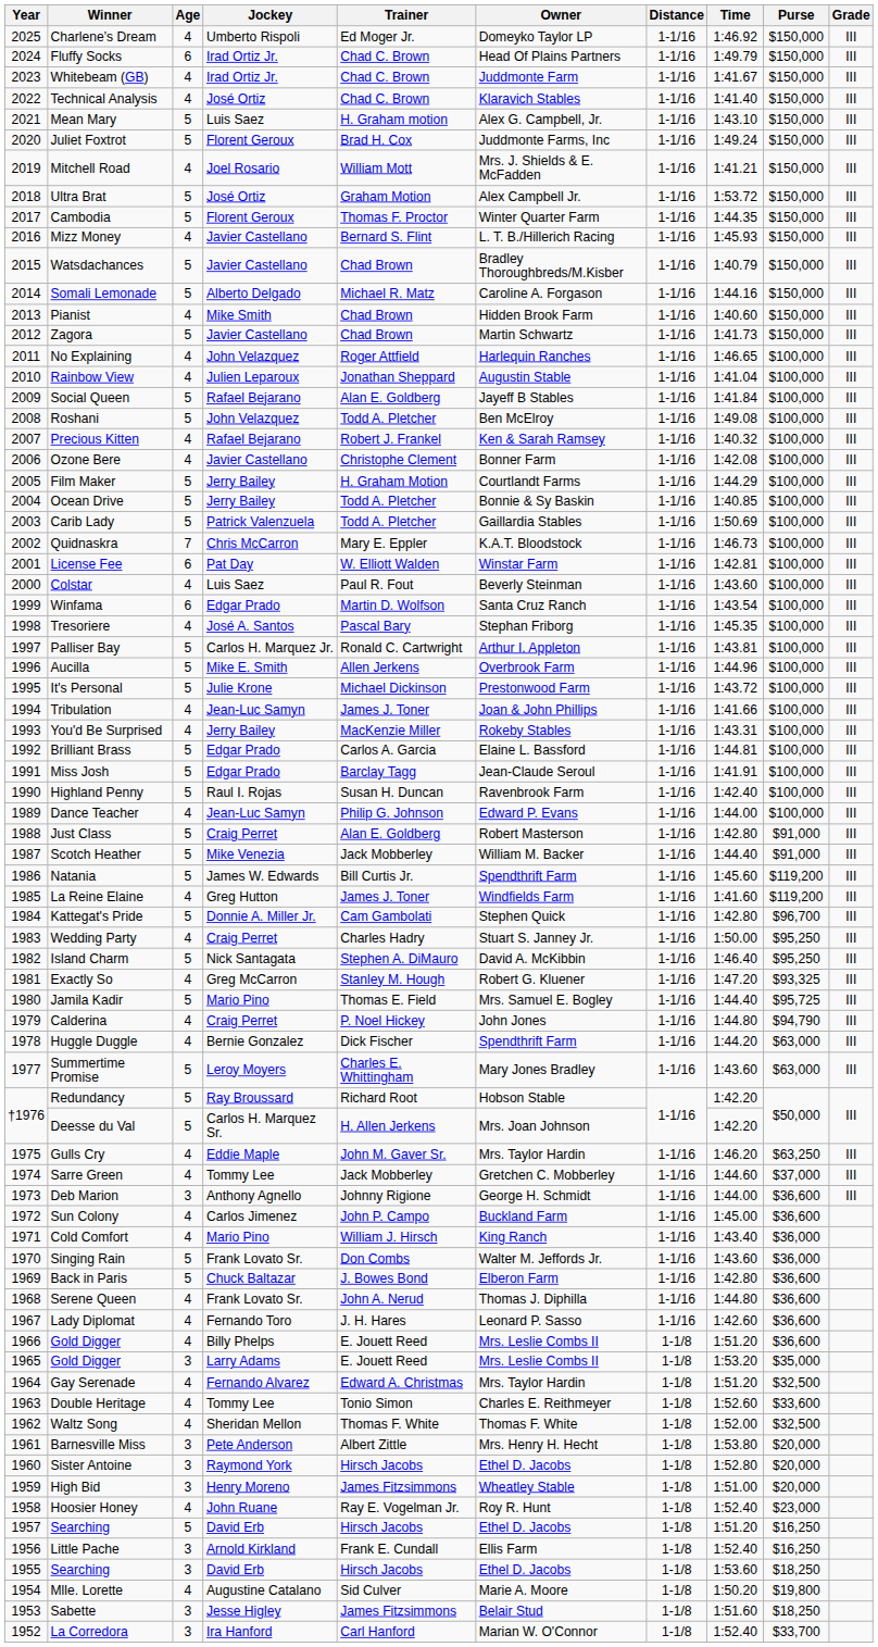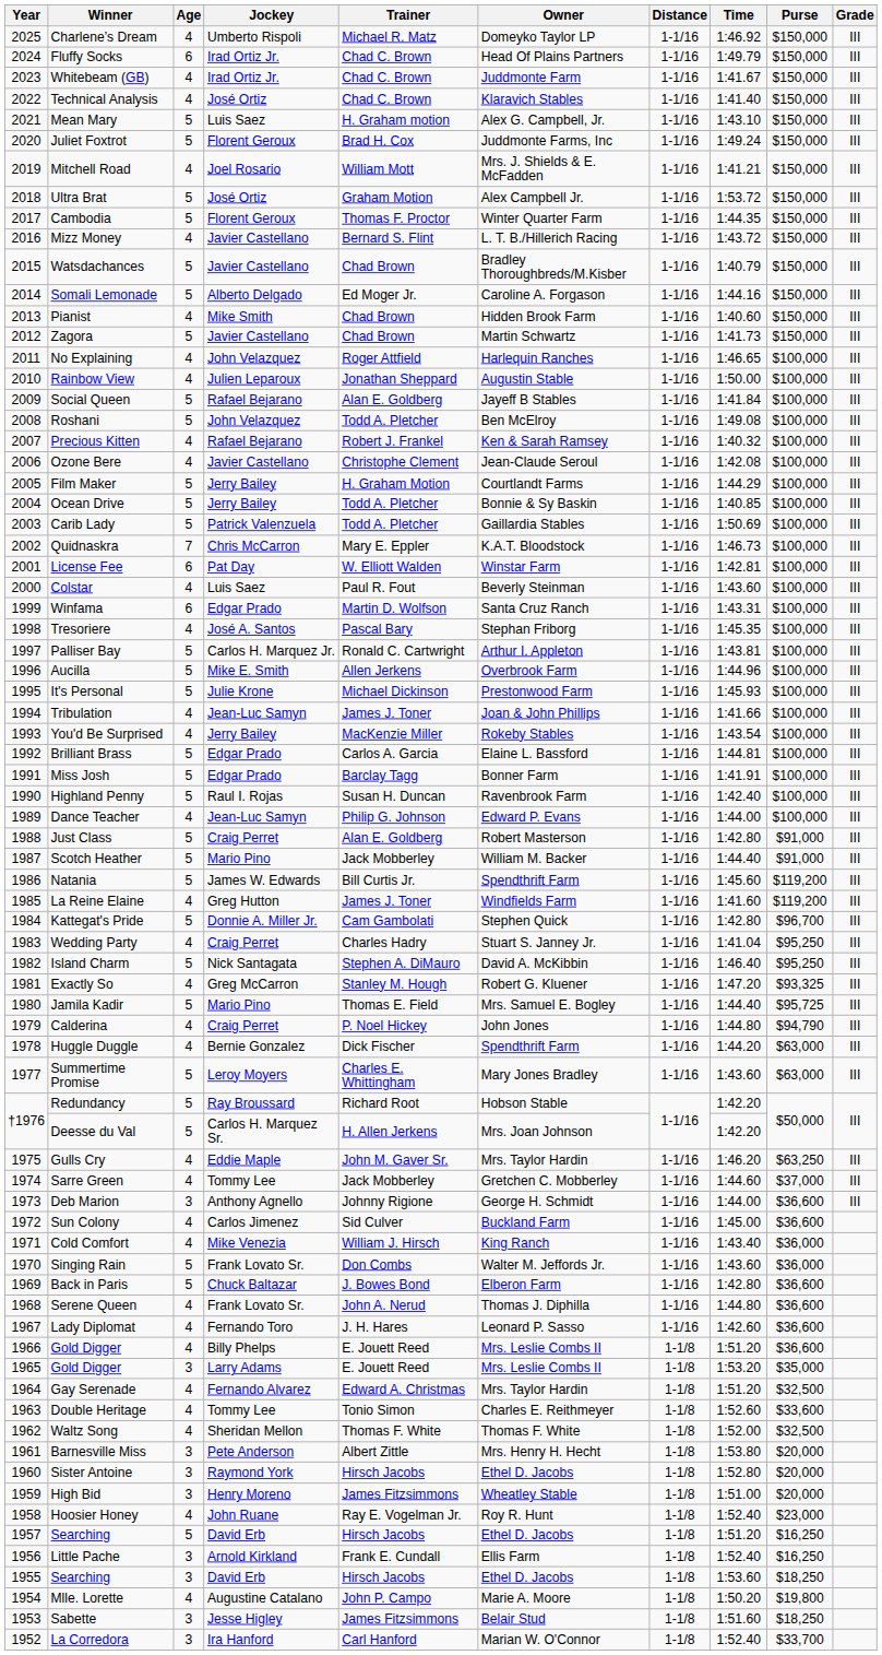Charlene’s Dream | Trainer: Ed Moger Jr. -> Michael R. Matz
Mizz Money | Time: 1:45.93 -> 1:43.72
Somali Lemonade | Trainer: Michael R. Matz -> Ed Moger Jr.
Rainbow View | Time: 1:41.04 -> 1:50.00
Ozone Bere | Owner: Bonner Farm -> Jean-Claude Seroul
Winfama | Time: 1:43.54 -> 1:43.31
It's Personal | Time: 1:43.72 -> 1:45.93
You'd Be Surprised | Time: 1:43.31 -> 1:43.54
Miss Josh | Owner: Jean-Claude Seroul -> Bonner Farm
Scotch Heather | Jockey: Mike Venezia -> Mario Pino
Wedding Party | Time: 1:50.00 -> 1:41.04
Sun Colony | Trainer: John P. Campo -> Sid Culver
Cold Comfort | Jockey: Mario Pino -> Mike Venezia
Mlle. Lorette | Trainer: Sid Culver -> John P. Campo
